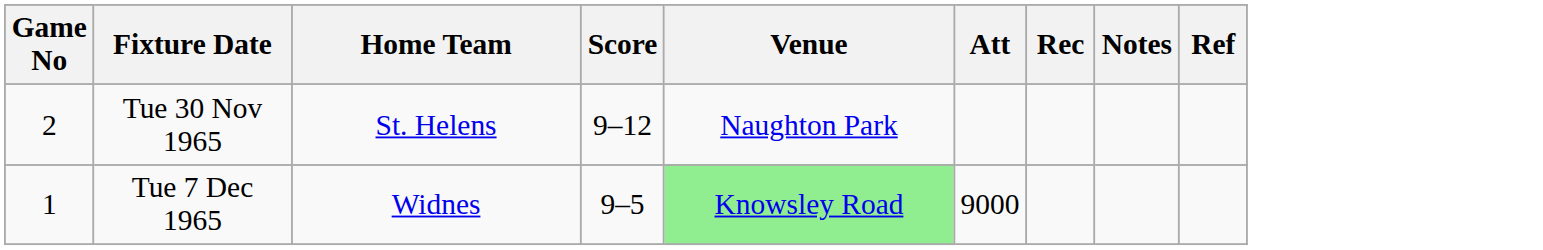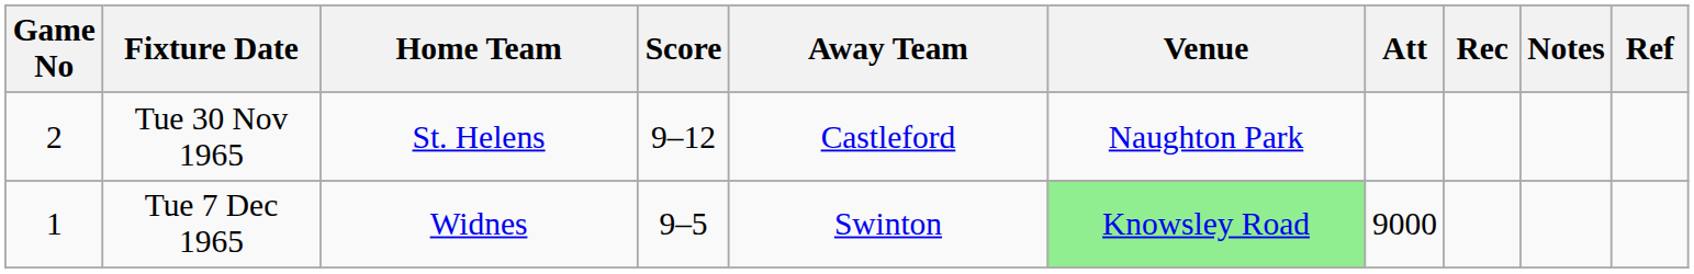+ column: Away Team | Castleford | Swinton
